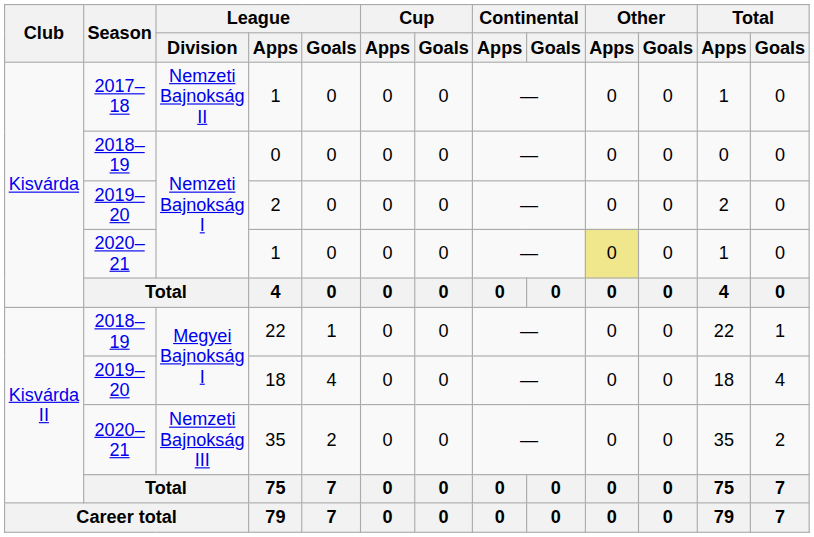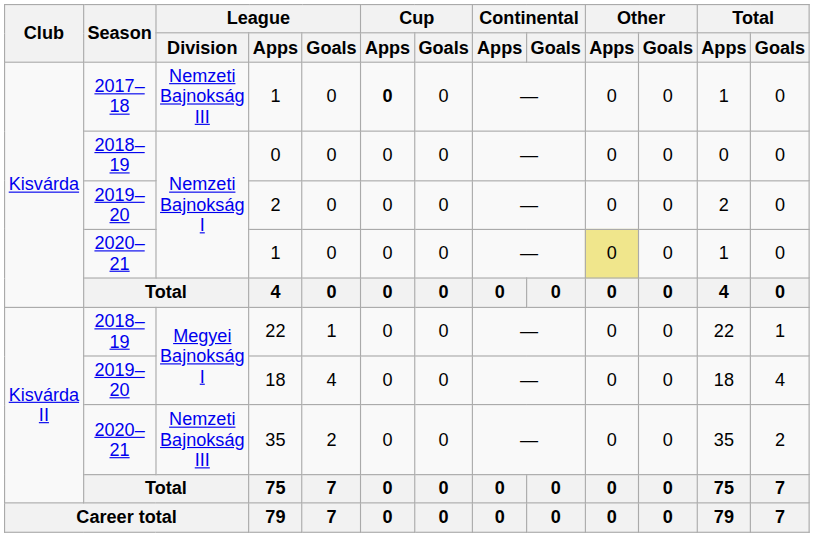2017–18 / 1 | League / Division: Nemzeti Bajnokság II -> Nemzeti Bajnokság III
2017–18 / 1 | Cup / Apps: normal -> bold
